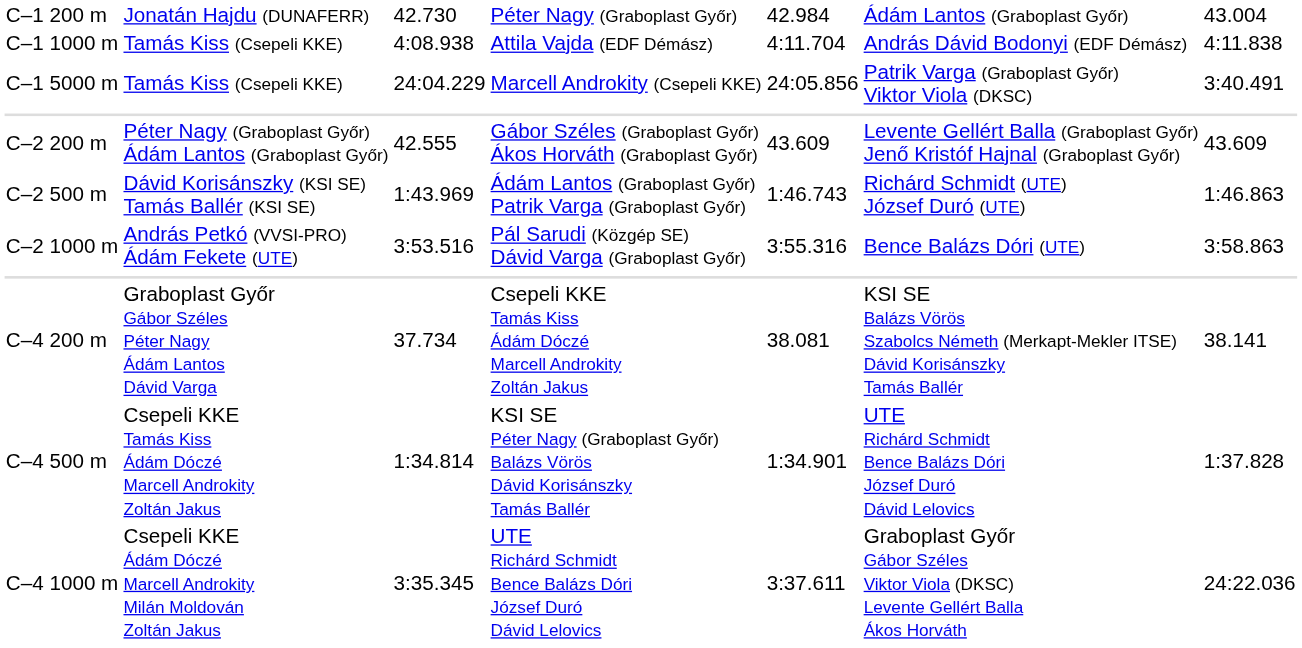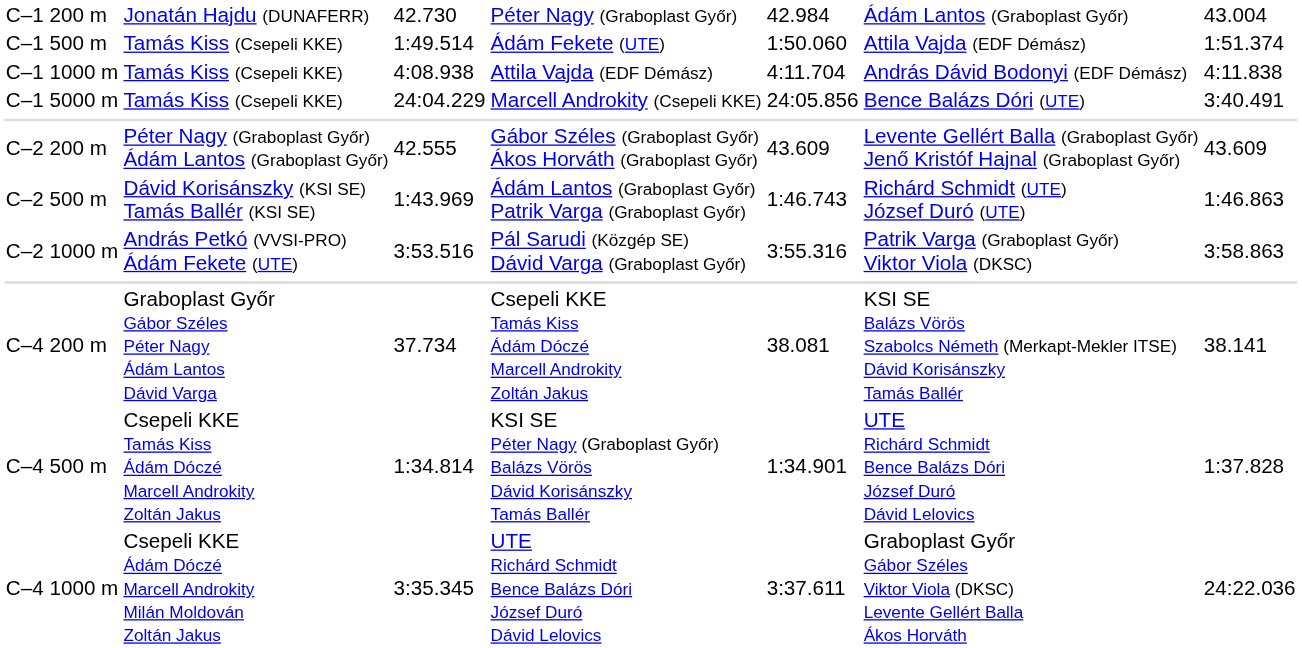+ row: C–1 500 m | Tamás Kiss (Csepeli KKE) | 1:49.514 | Ádám Fekete (UTE) | 1:50.060 | Attila Vajda (EDF Démász) | 1:51.374
C–1 5000 m | column 6: Patrik Varga (Graboplast Győr) Viktor Viola (DKSC) -> Bence Balázs Dóri (UTE)
C–2 1000 m | column 6: Bence Balázs Dóri (UTE) -> Patrik Varga (Graboplast Győr) Viktor Viola (DKSC)
